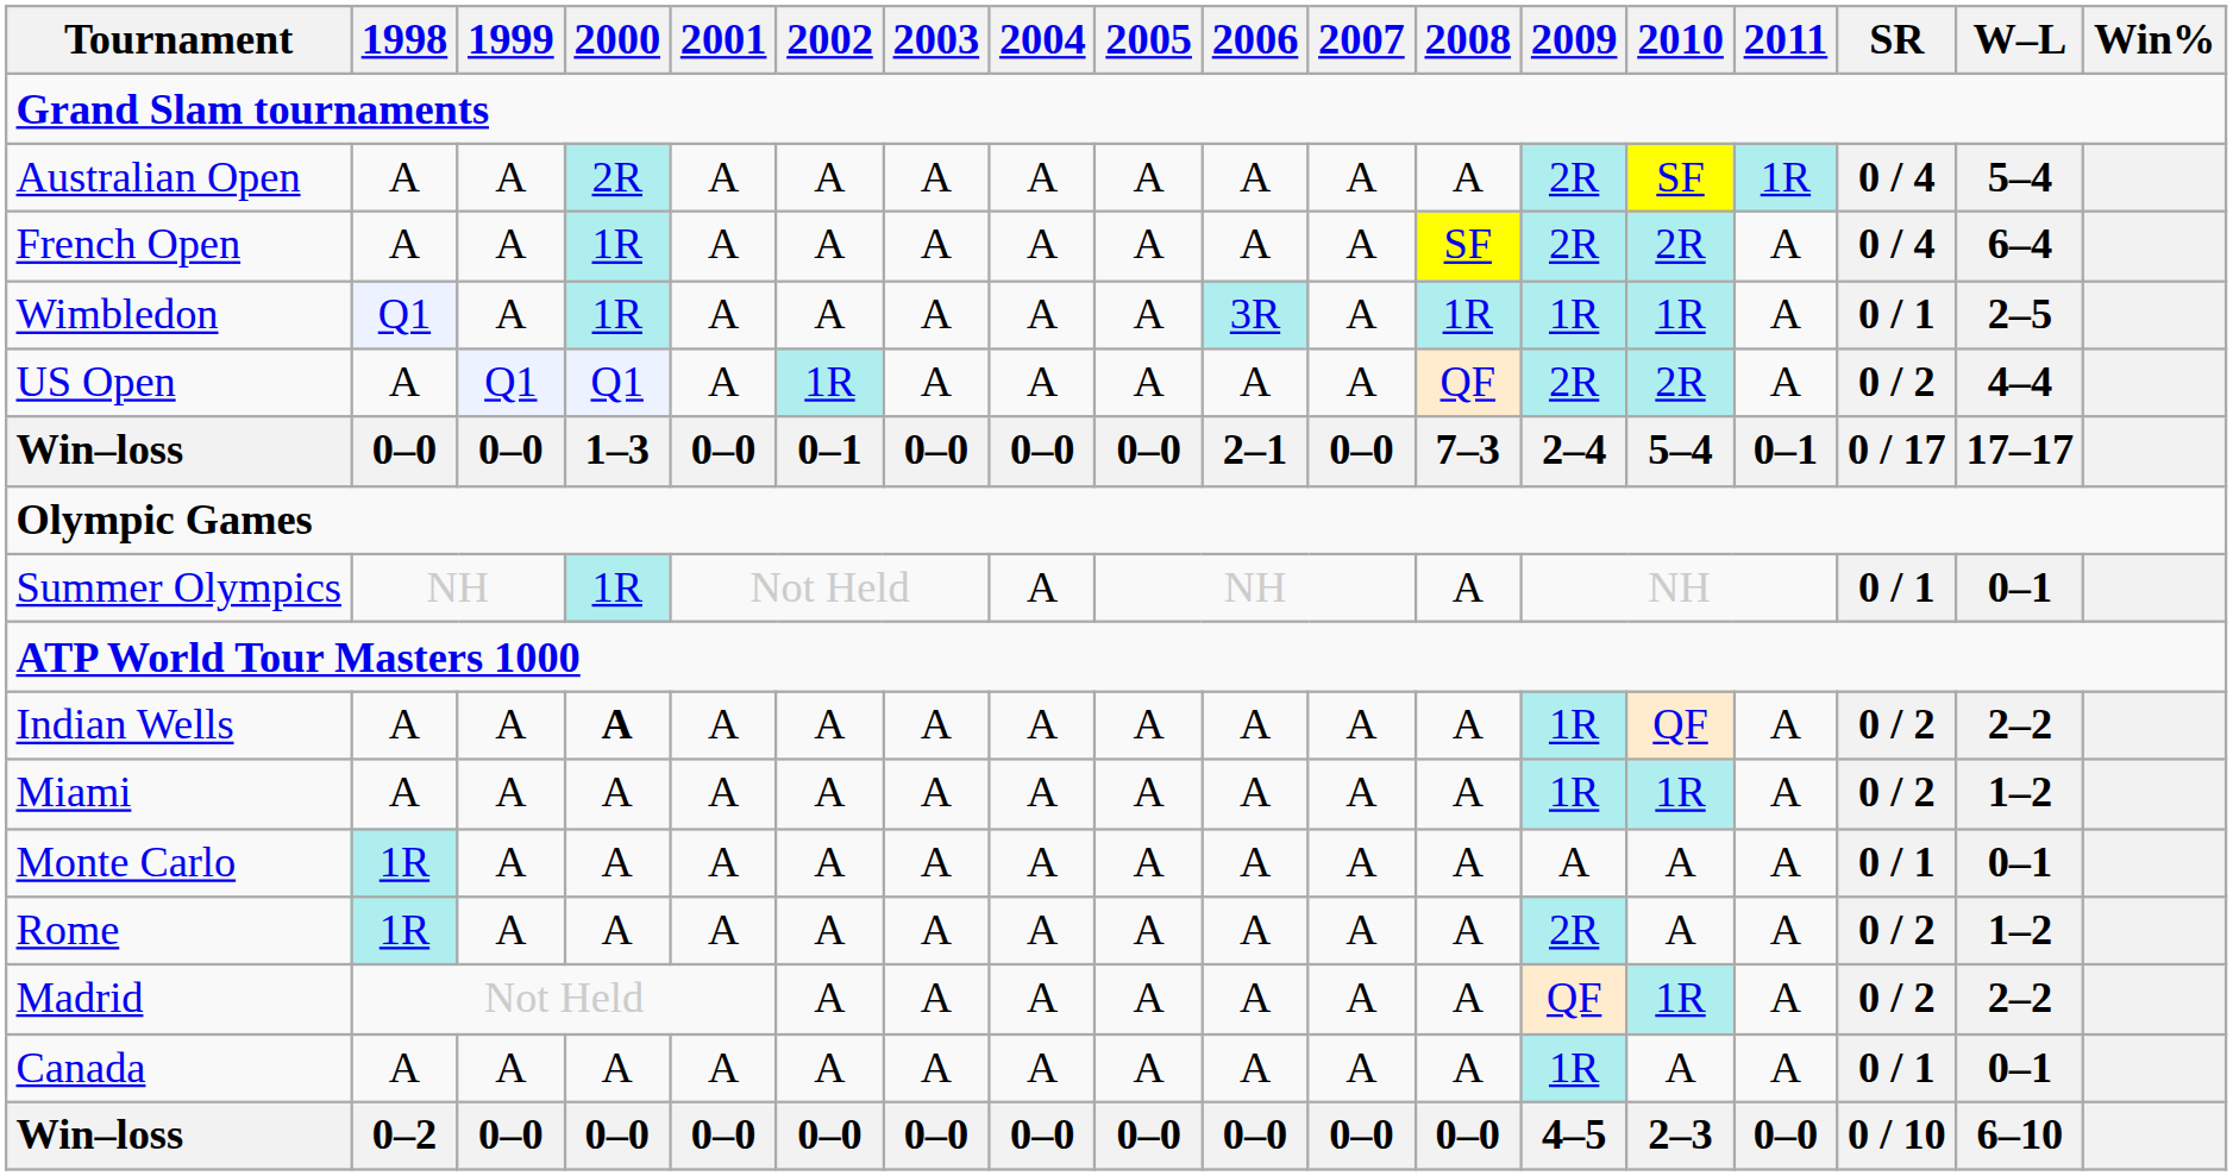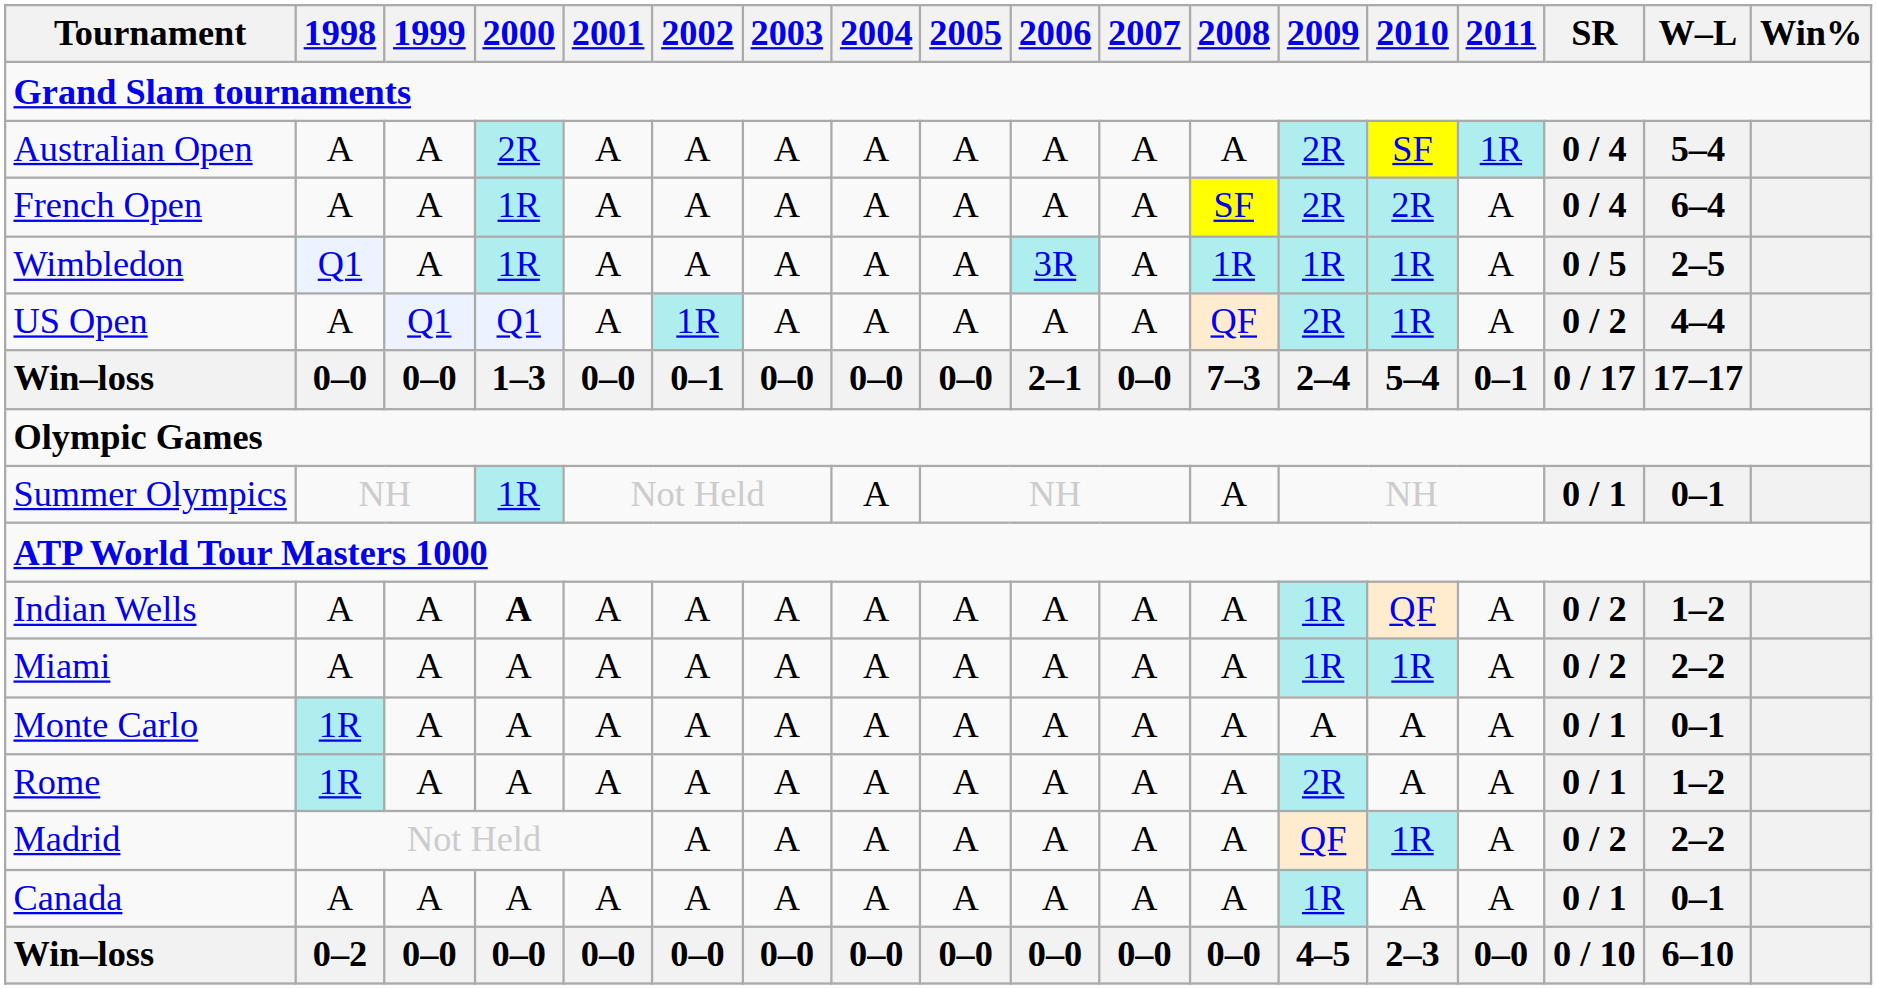Wimbledon | SR: 0 / 1 -> 0 / 5
US Open | 2010: 2R -> 1R
Indian Wells | W–L: 2–2 -> 1–2
Miami | W–L: 1–2 -> 2–2
Rome | SR: 0 / 2 -> 0 / 1
